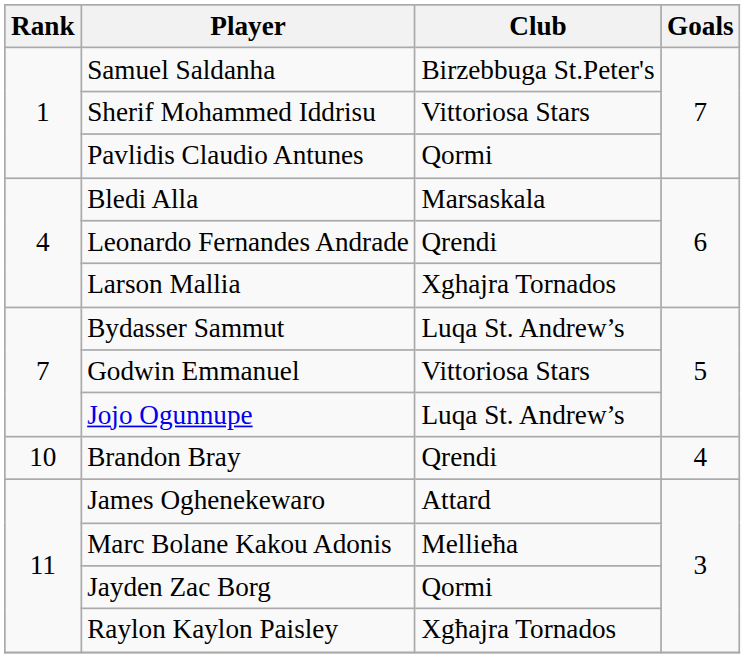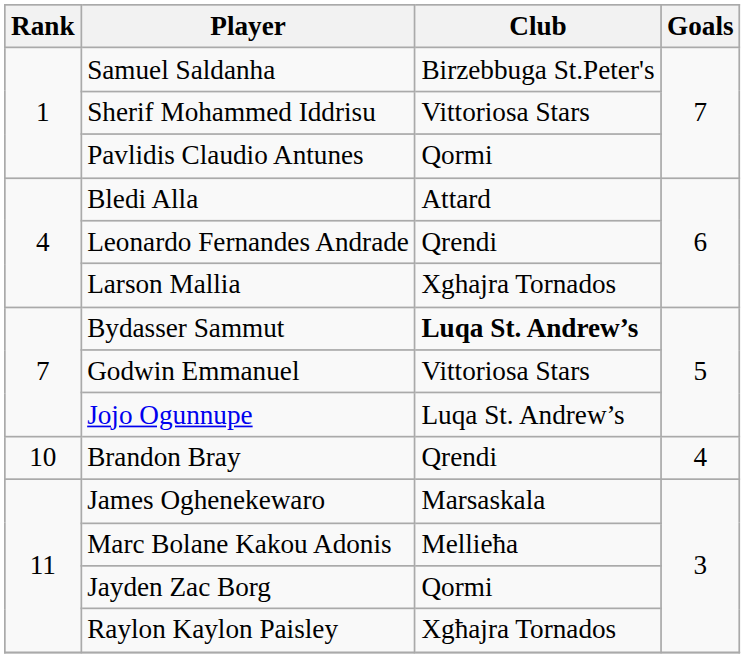Bledi Alla | Club: Marsaskala -> Attard
Bydasser Sammut | Club: normal -> bold
James Oghenekewaro | Club: Attard -> Marsaskala
